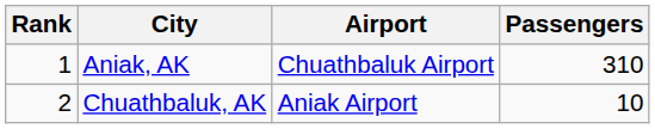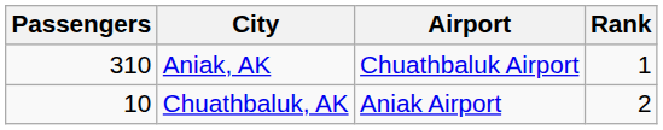columns swapped: Rank <-> Passengers
